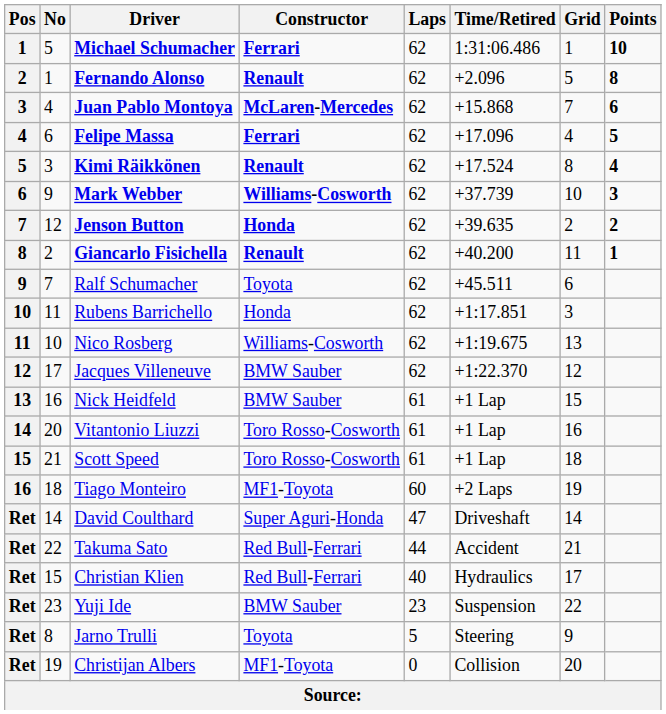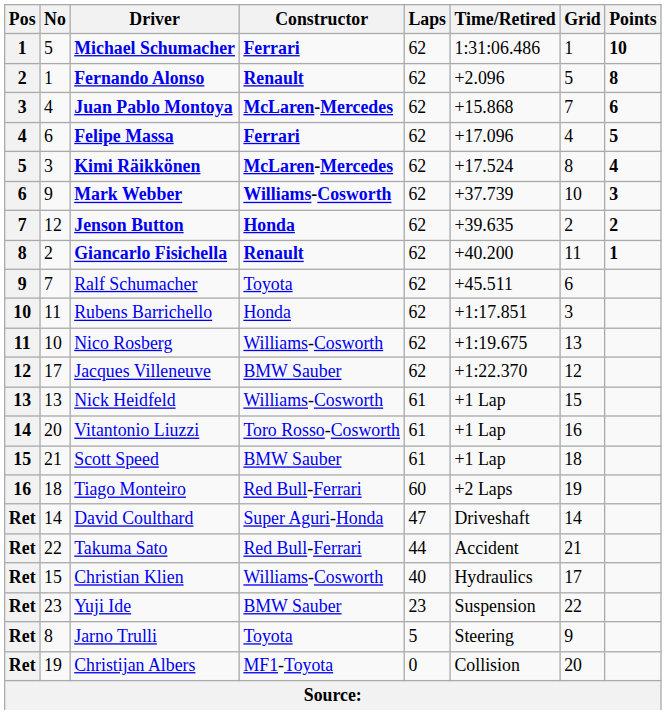Kimi Räikkönen | Constructor: Renault -> McLaren-Mercedes
Nick Heidfeld | No: 16 -> 13
Nick Heidfeld | Constructor: BMW Sauber -> Williams-Cosworth
Scott Speed | Constructor: Toro Rosso-Cosworth -> BMW Sauber
Tiago Monteiro | Constructor: MF1-Toyota -> Red Bull-Ferrari
Christian Klien | Constructor: Red Bull-Ferrari -> Williams-Cosworth
